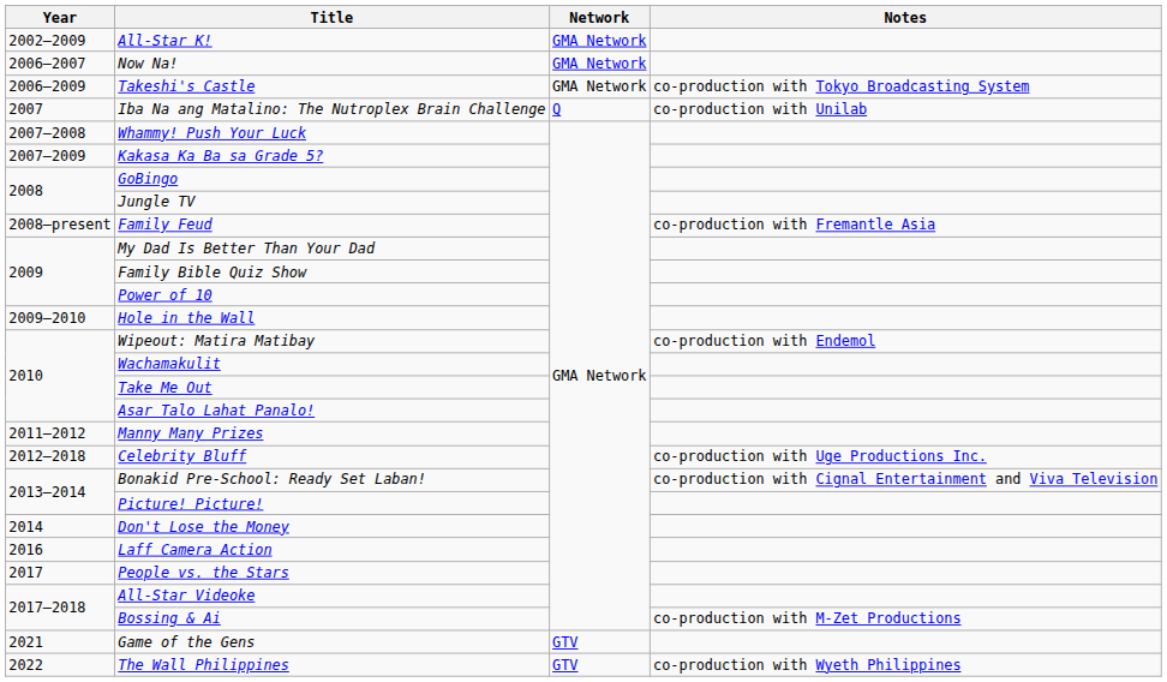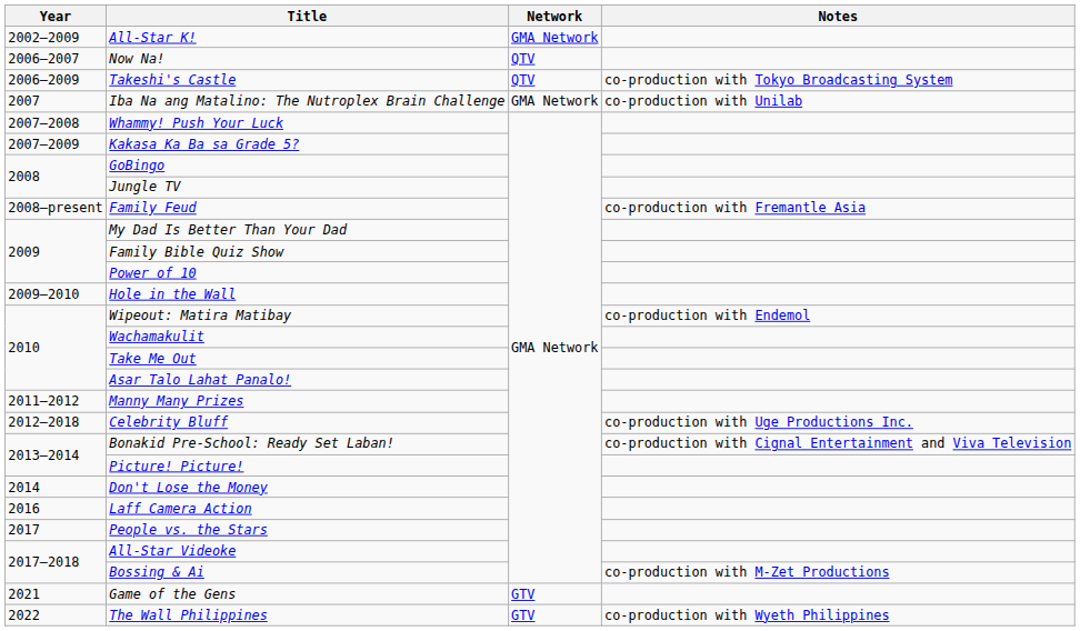Now Na! | Network: GMA Network -> QTV
Takeshi's Castle | Network: GMA Network -> QTV
Iba Na ang Matalino: The Nutroplex Brain Challenge | Network: Q -> GMA Network
